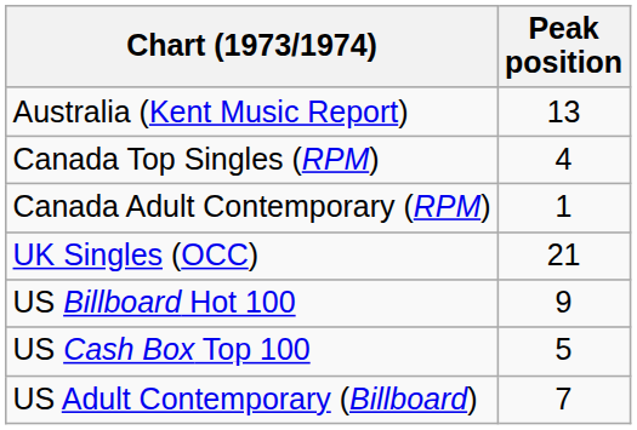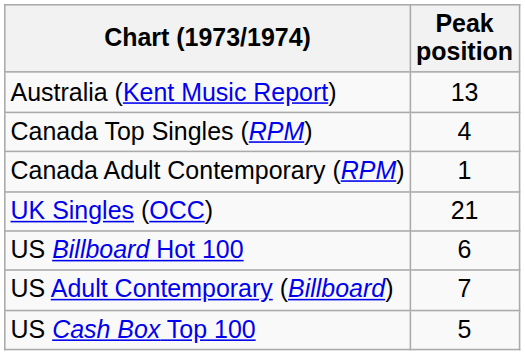US Billboard Hot 100 | Peak position: 9 -> 6
rows swapped: US Adult Contemporary (Billboard) <-> US Cash Box Top 100
